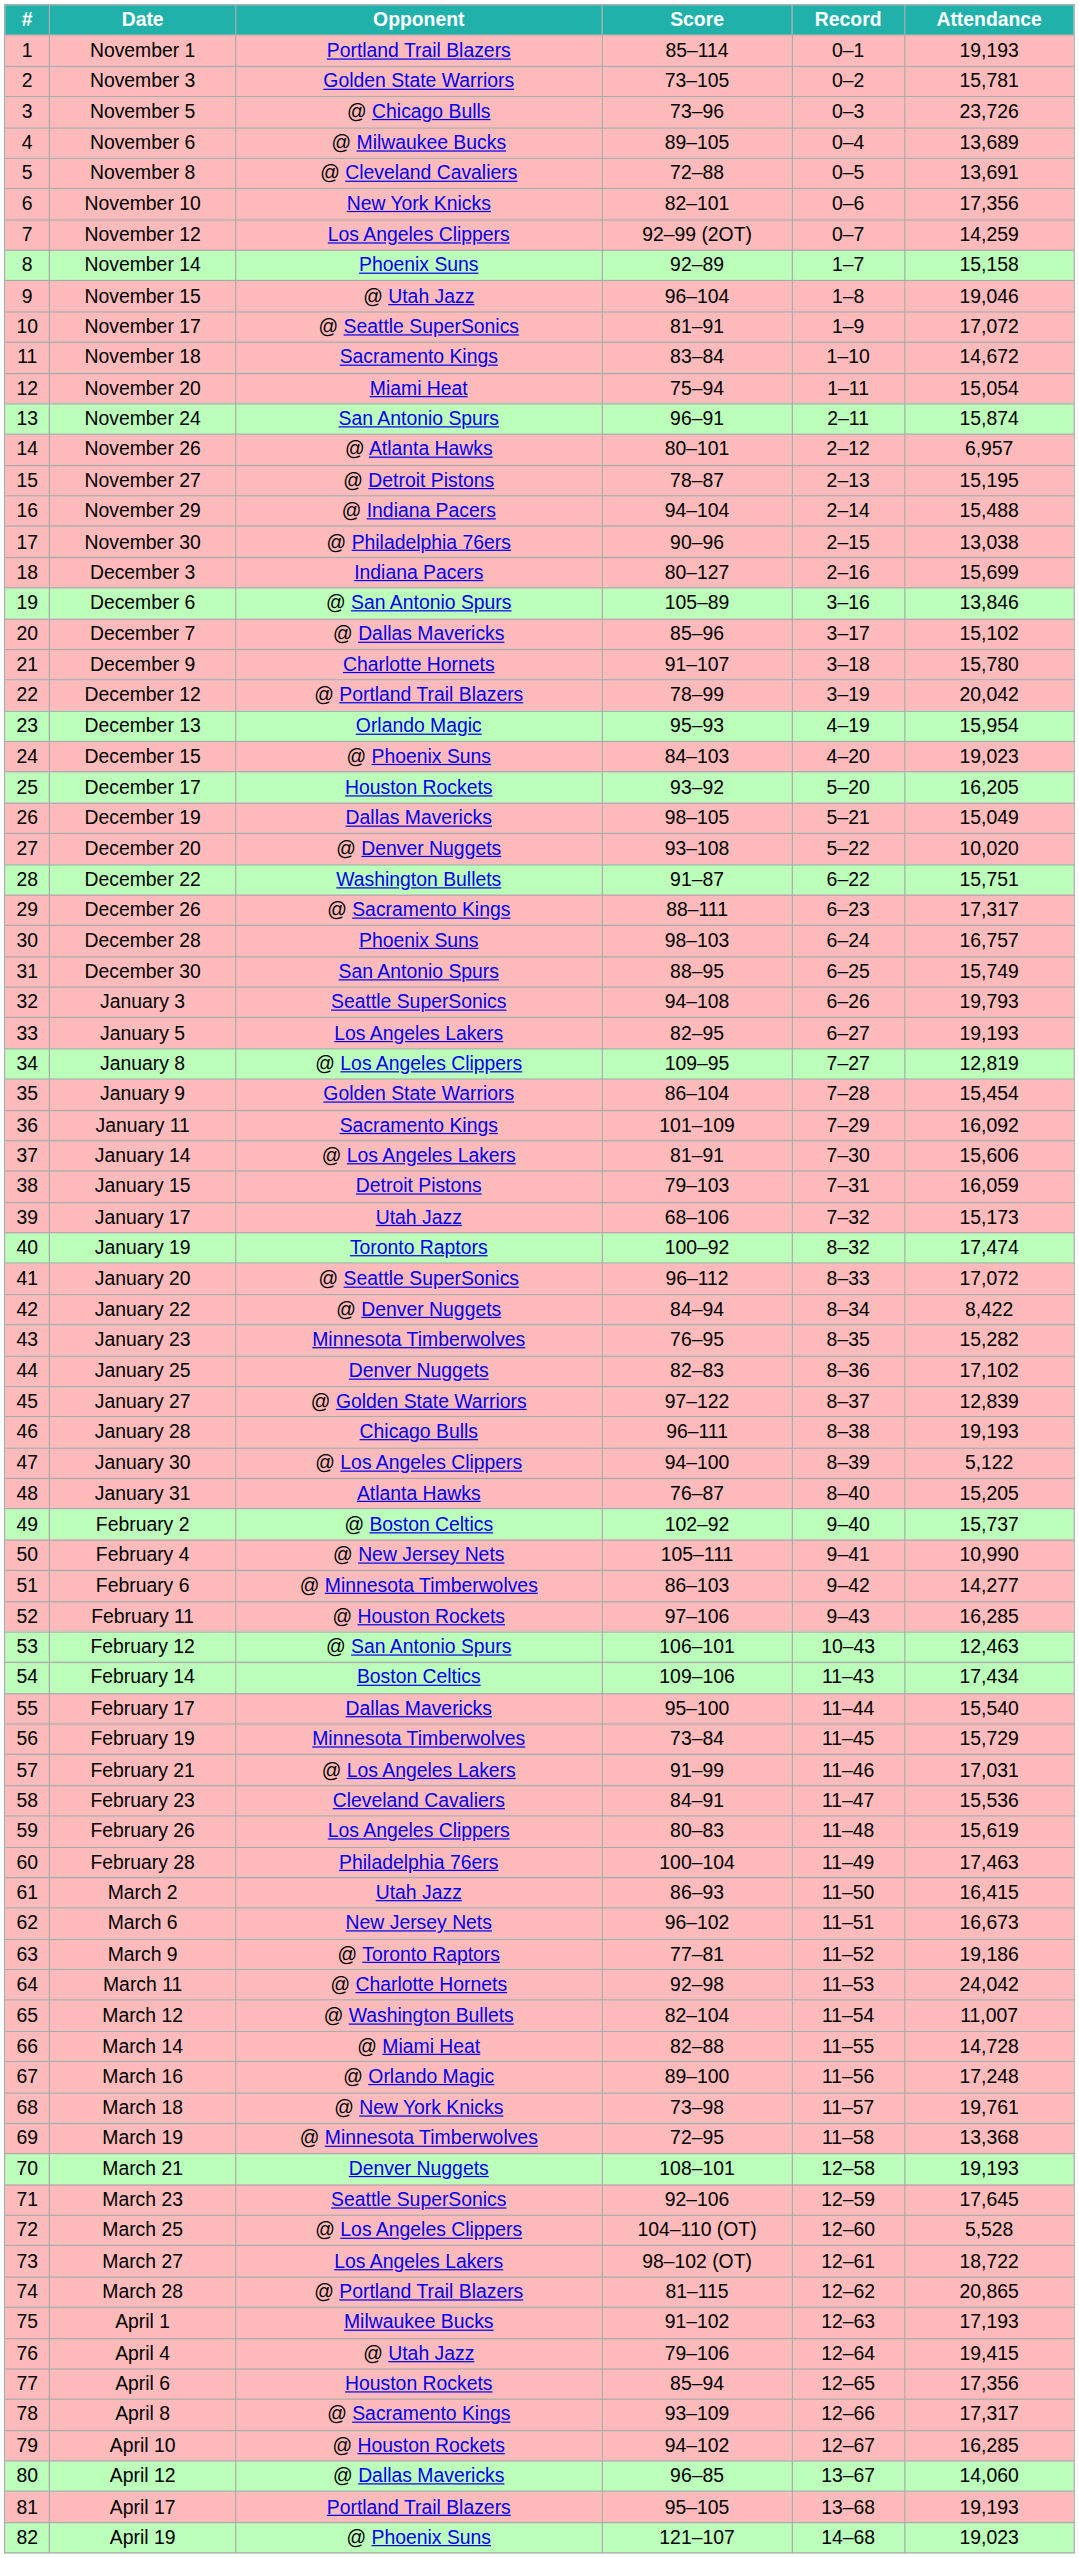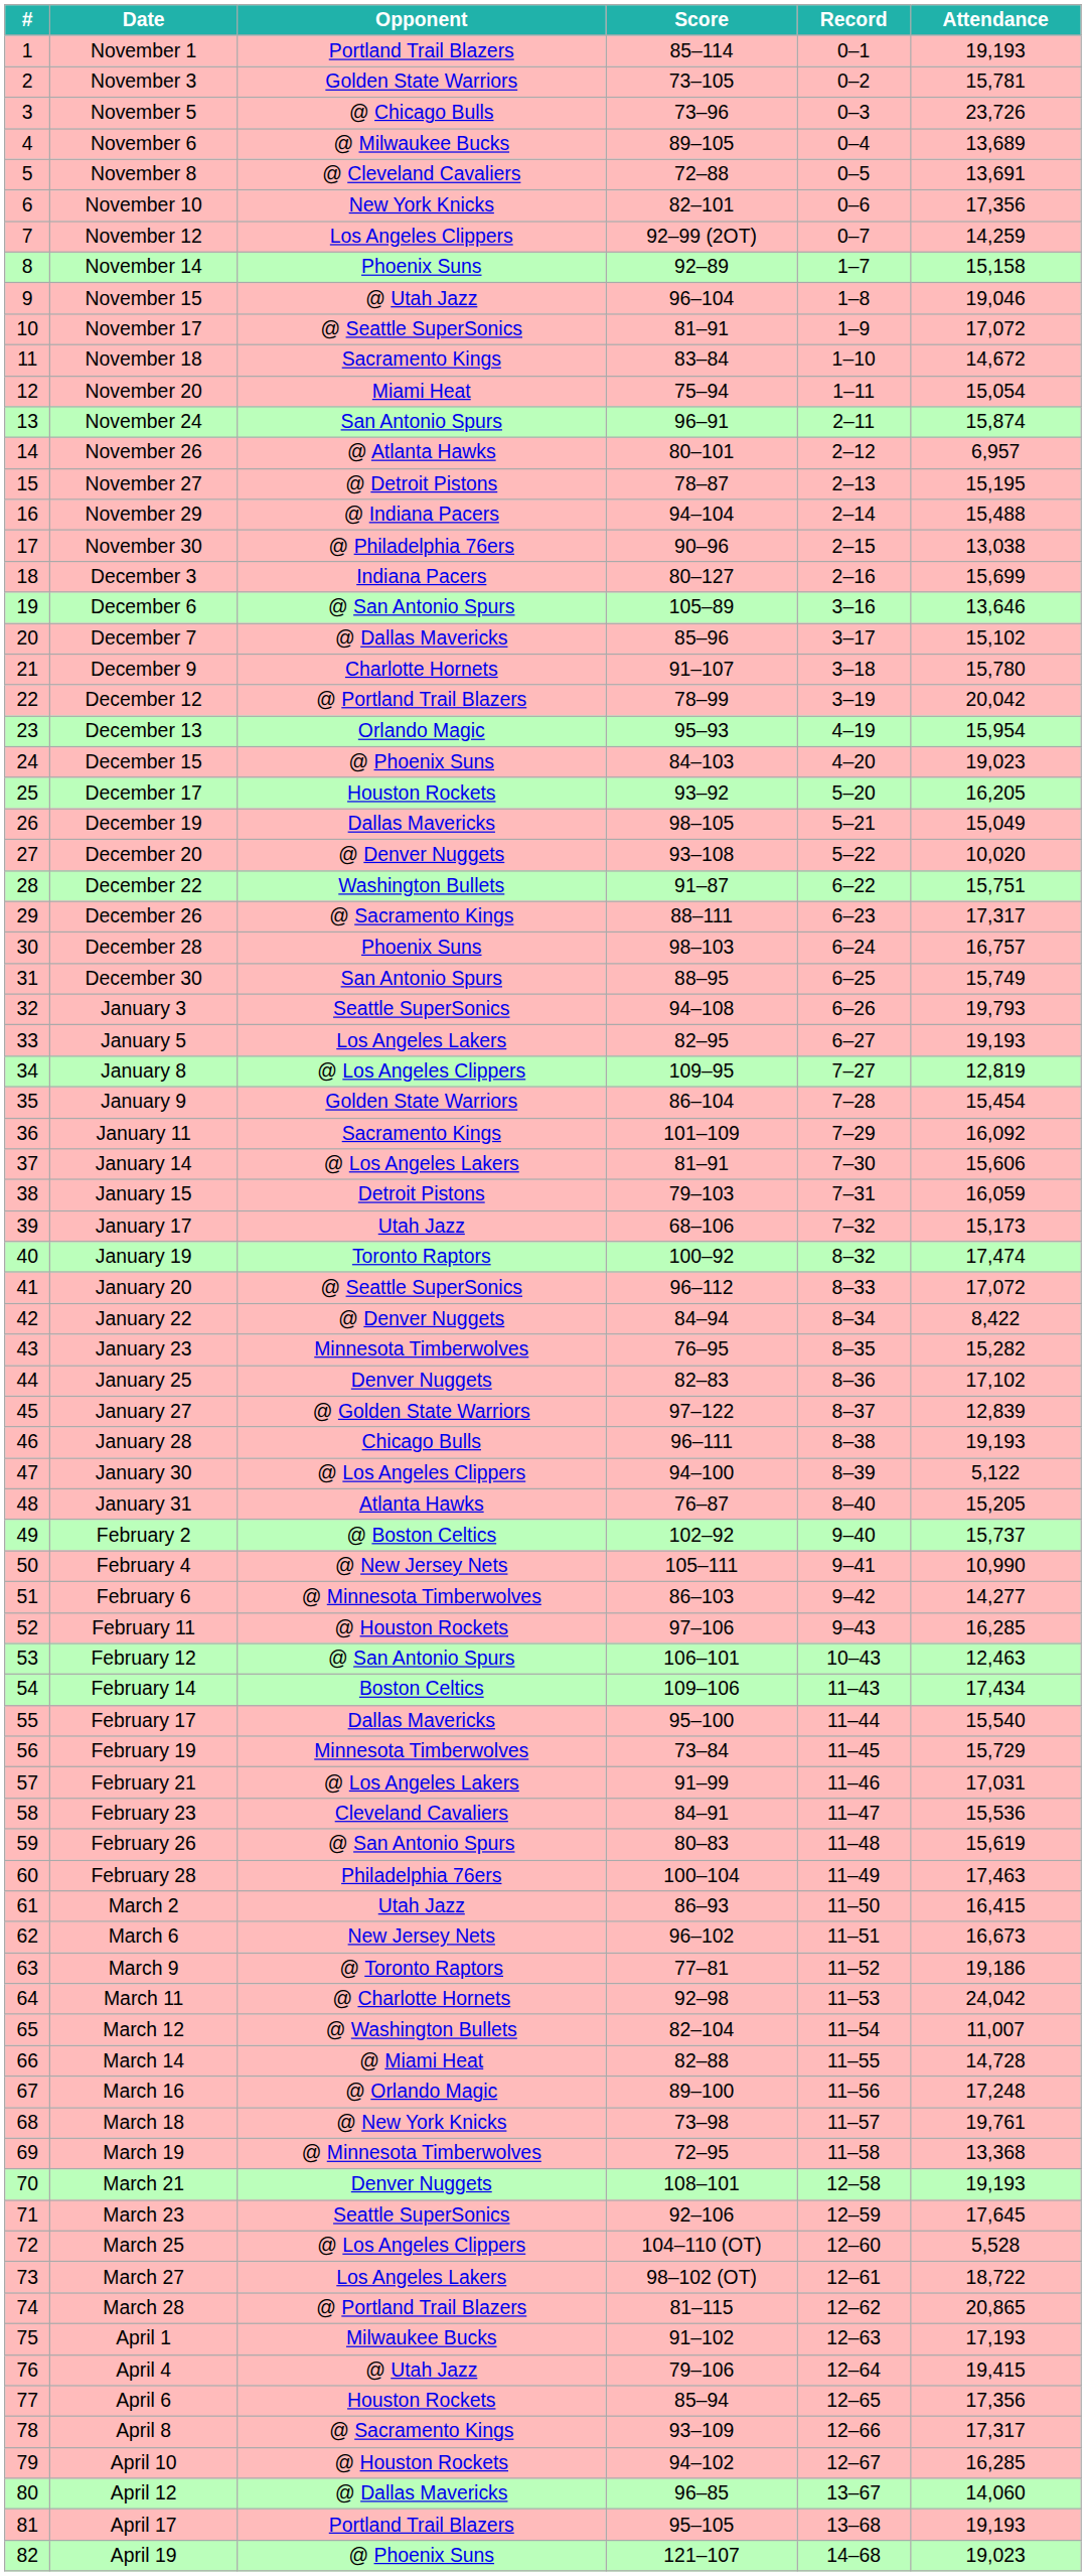December 6 | Attendance: 13,846 -> 13,646
February 26 | Opponent: Los Angeles Clippers -> @ San Antonio Spurs
